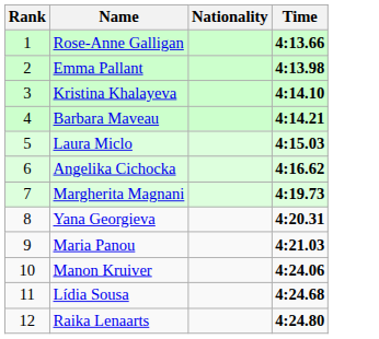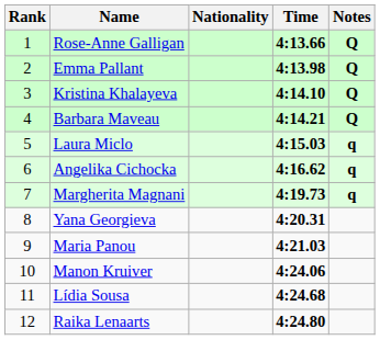+ column: Notes | Q | Q | Q | Q | q | q | q
